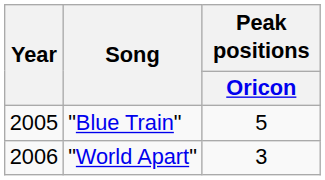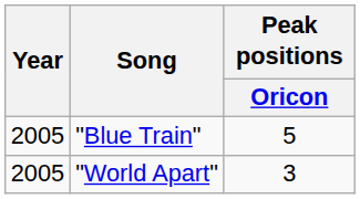"World Apart" | Year: 2006 -> 2005
